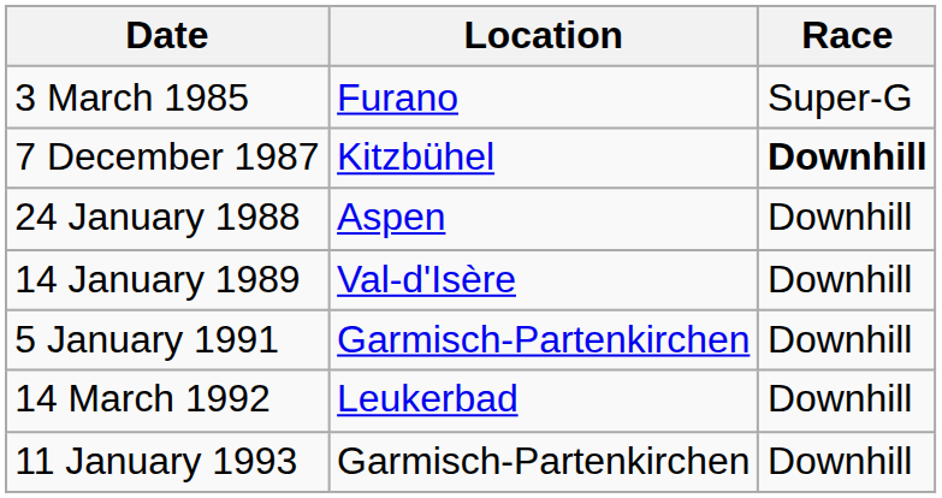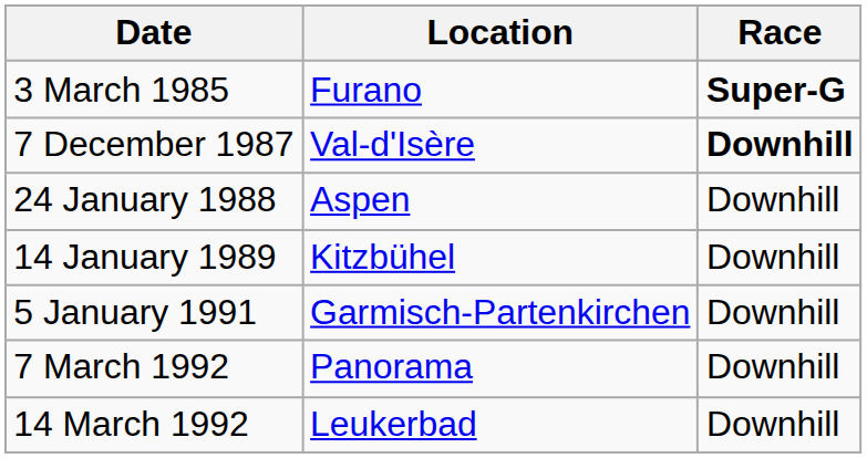3 March 1985 | Race: normal -> bold
7 December 1987 | Location: Kitzbühel -> Val-d'Isère
14 January 1989 | Location: Val-d'Isère -> Kitzbühel
+ row: 7 March 1992 | Panorama | Downhill
- row: 11 January 1993 | Garmisch-Partenkirchen | Downhill
